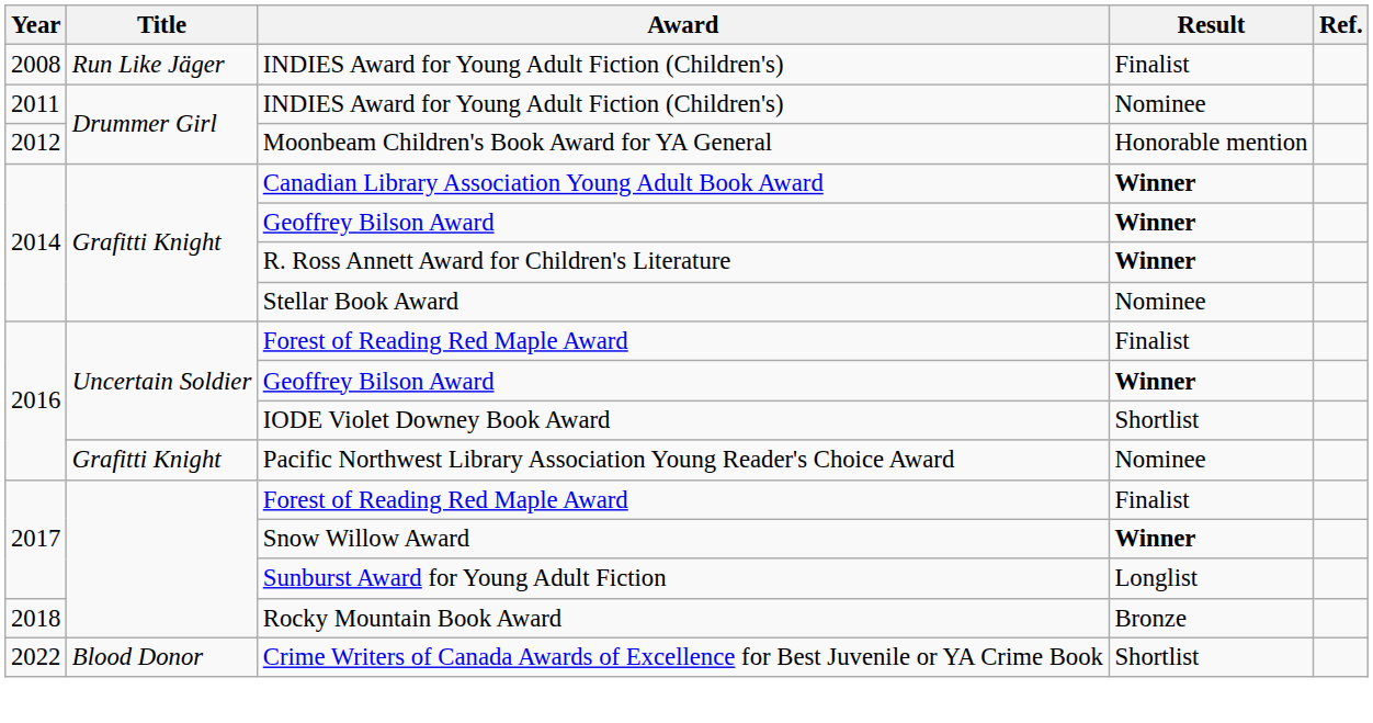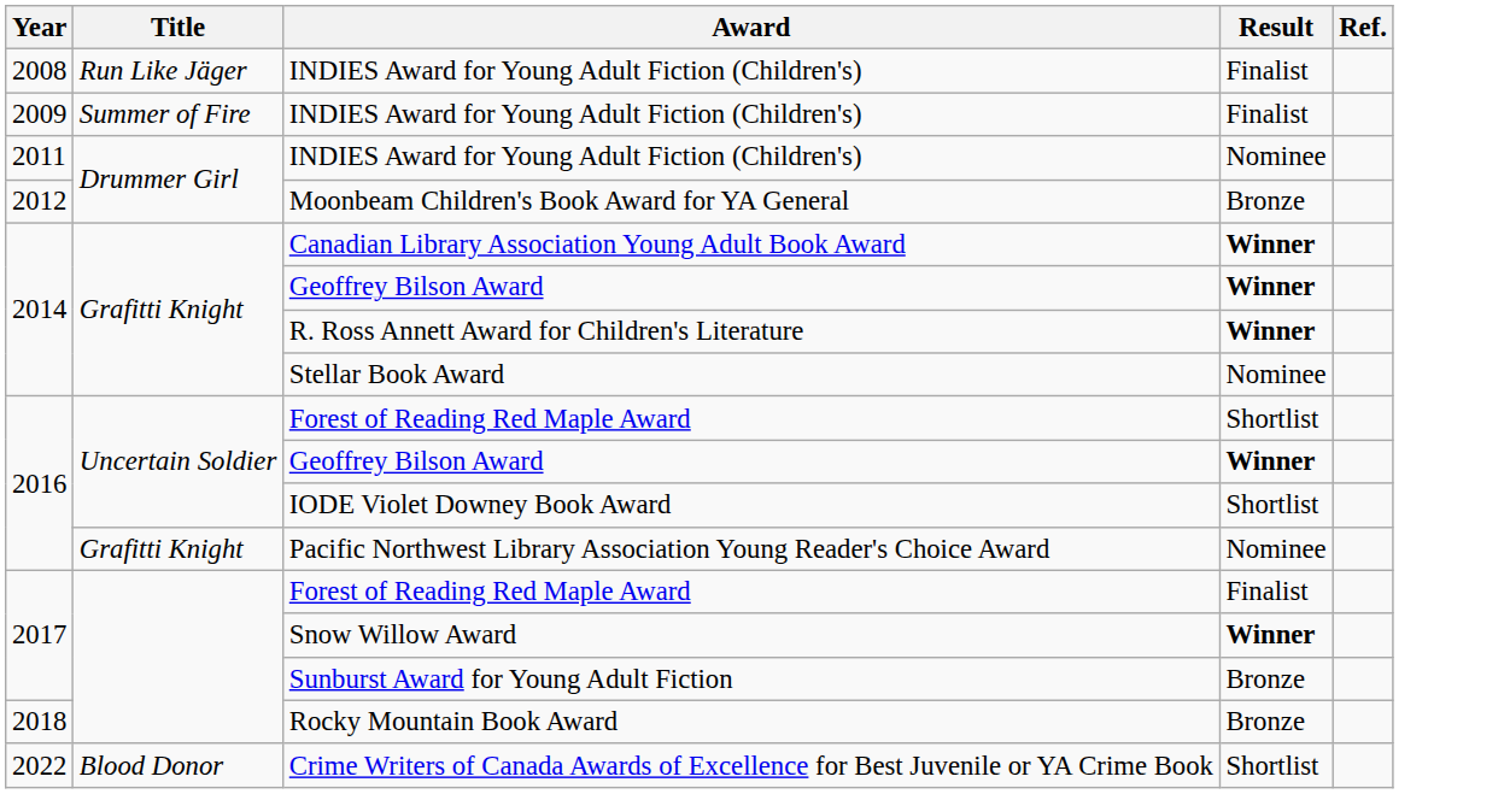+ row: 2009 | Summer of Fire | INDIES Award for Young Adult Fiction (Children's) | Finalist
Moonbeam Children's Book Award for YA General | Result: Honorable mention -> Bronze
2016 / Forest of Reading Red Maple Award | Result: Finalist -> Shortlist
Sunburst Award for Young Adult Fiction | Result: Longlist -> Bronze
